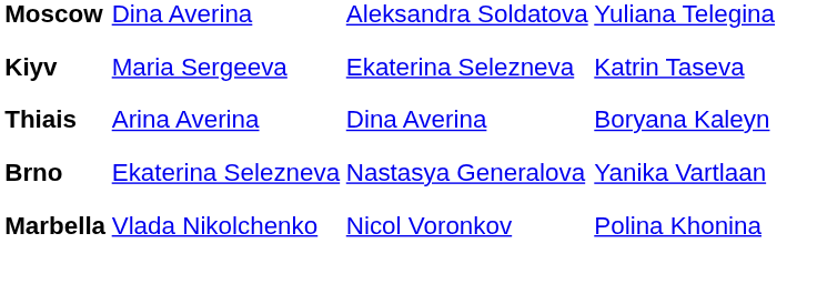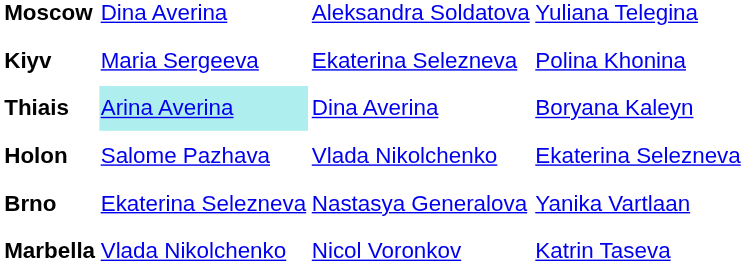Kiyv | column 4: Katrin Taseva -> Polina Khonina
Thiais | column 2: no background -> paleturquoise background
+ row: Holon | Salome Pazhava | Vlada Nikolchenko | Ekaterina Selezneva
Marbella | column 4: Polina Khonina -> Katrin Taseva
